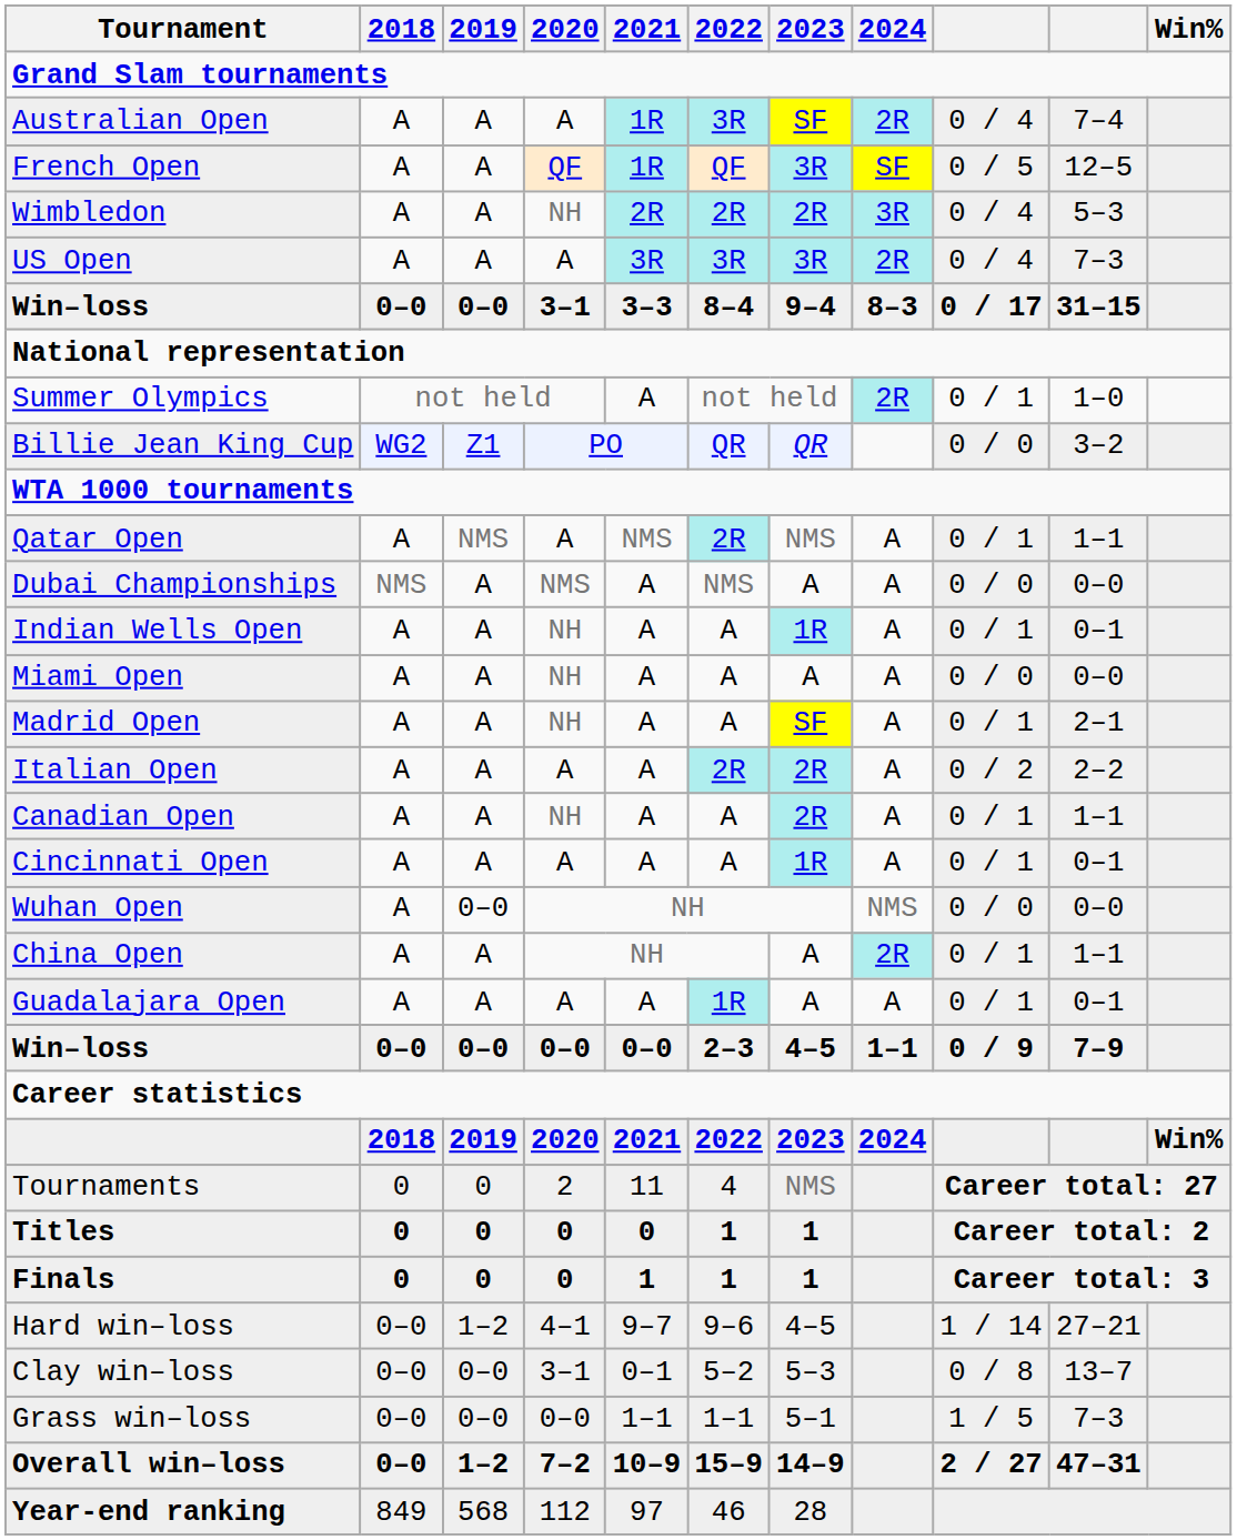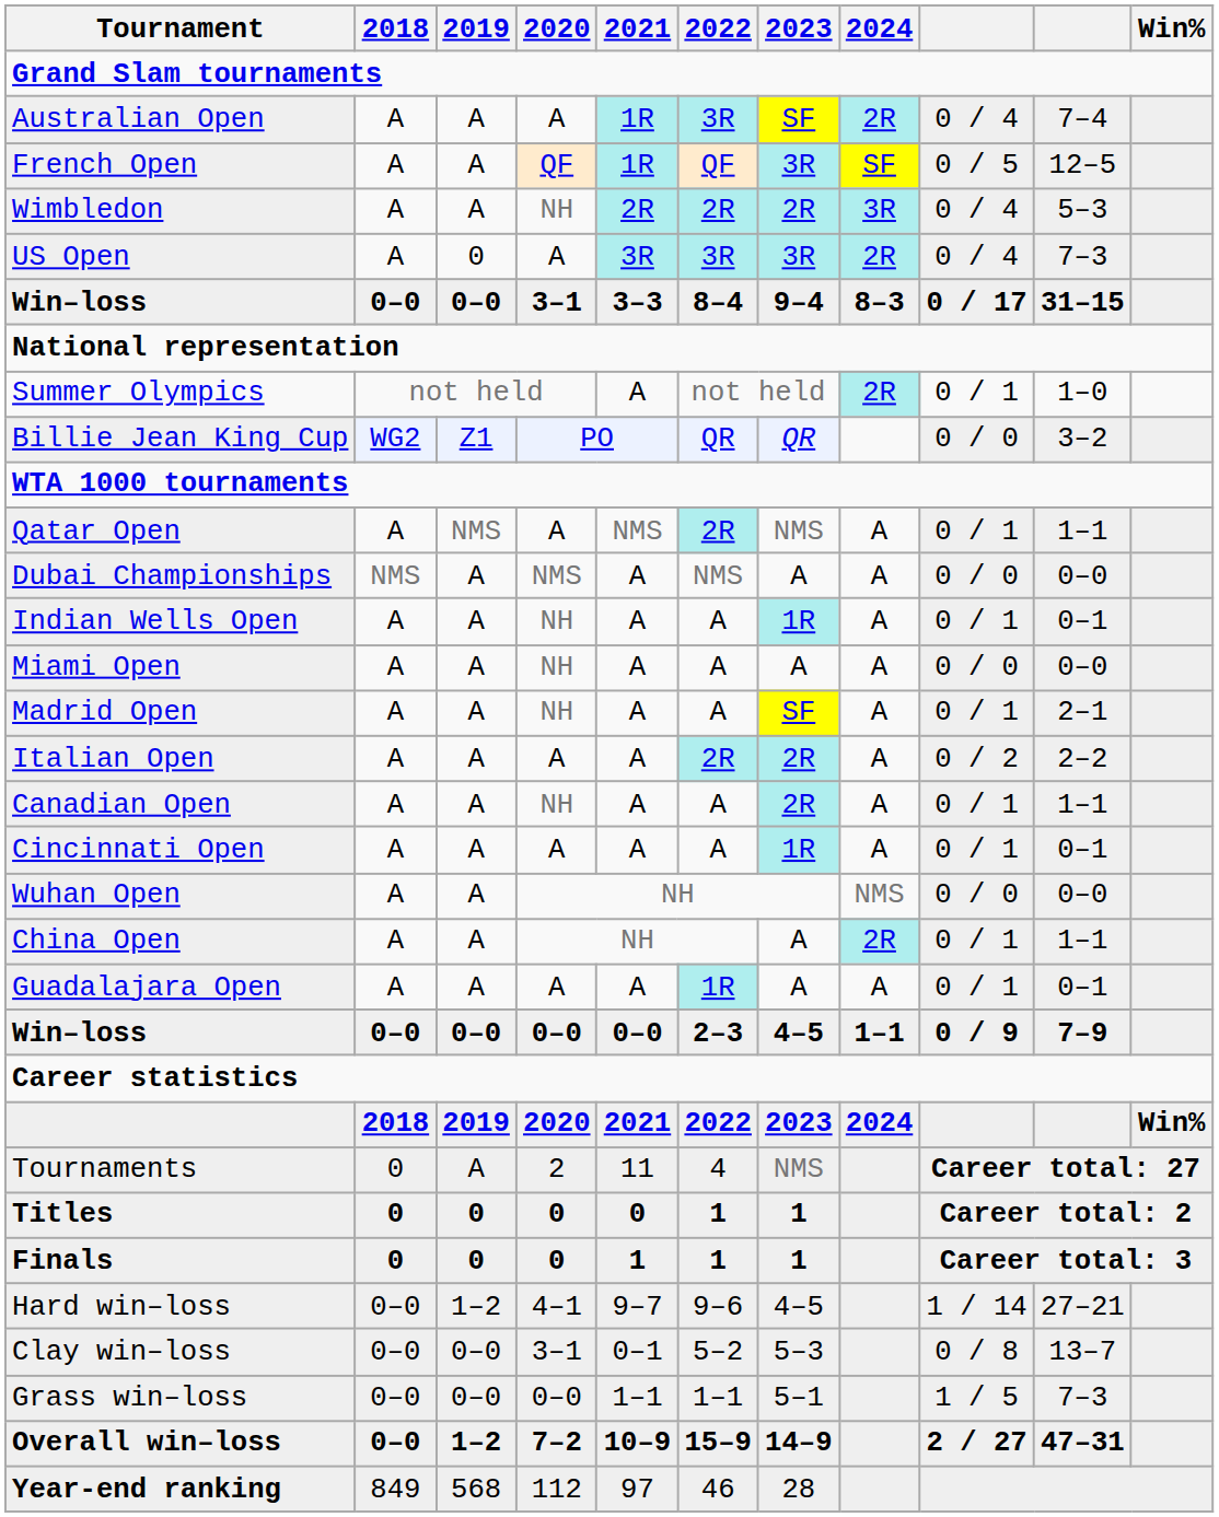US Open | 2019: A -> 0
Wuhan Open | 2019: 0–0 -> A
Tournaments | 2019: 0 -> A
